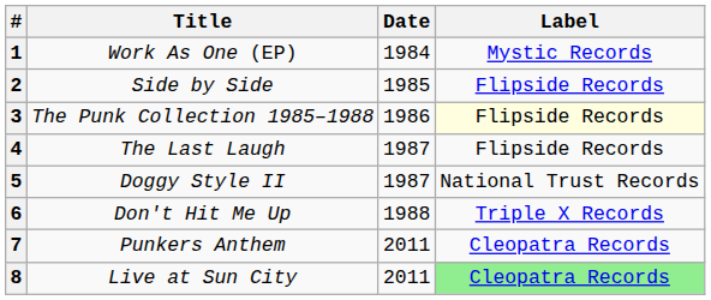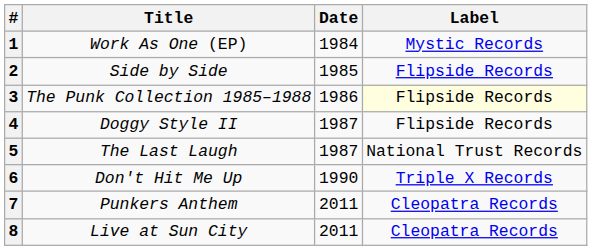4 | Title: The Last Laugh -> Doggy Style II
5 | Title: Doggy Style II -> The Last Laugh
6 | Date: 1988 -> 1990
8 | Label: lightgreen background -> no background
